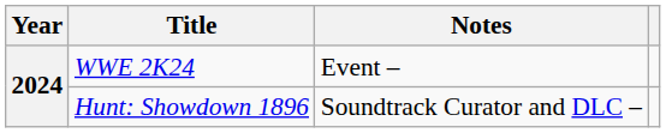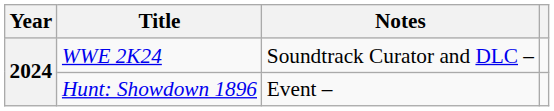WWE 2K24 | Notes: Event – -> Soundtrack Curator and DLC –
Hunt: Showdown 1896 | Notes: Soundtrack Curator and DLC – -> Event –
